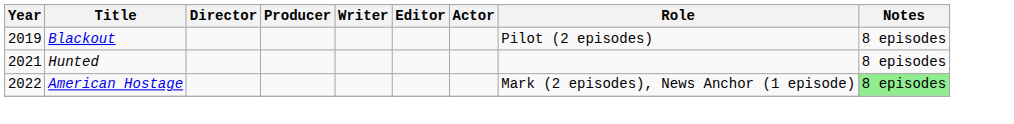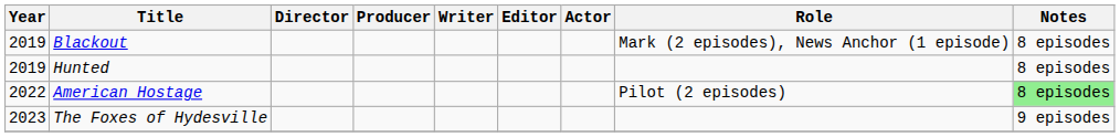Blackout | Role: Pilot (2 episodes) -> Mark (2 episodes), News Anchor (1 episode)
Hunted | Year: 2021 -> 2019
American Hostage | Role: Mark (2 episodes), News Anchor (1 episode) -> Pilot (2 episodes)
+ row: 2023 | The Foxes of Hydesville | 9 episodes
